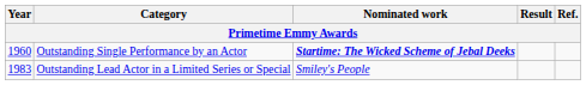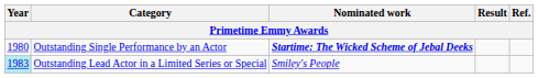Outstanding Single Performance by an Actor | Year: 1960 -> 1980
Outstanding Lead Actor in a Limited Series or Special | Year: no background -> paleturquoise background
